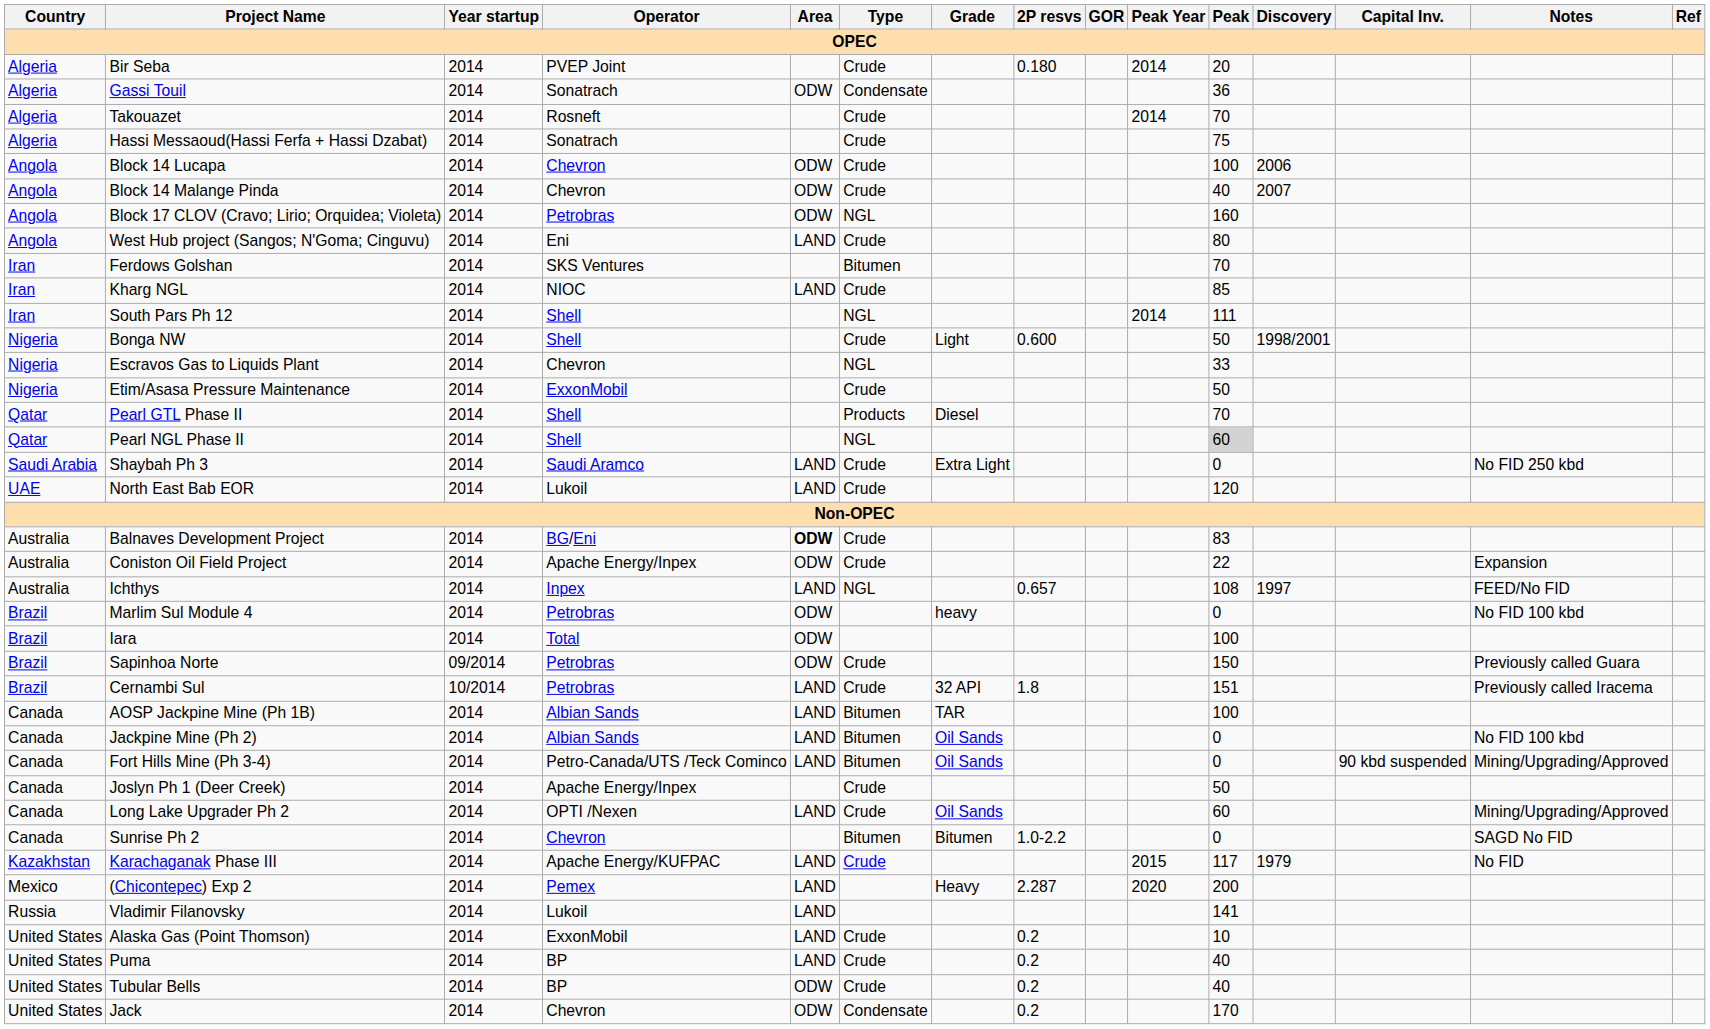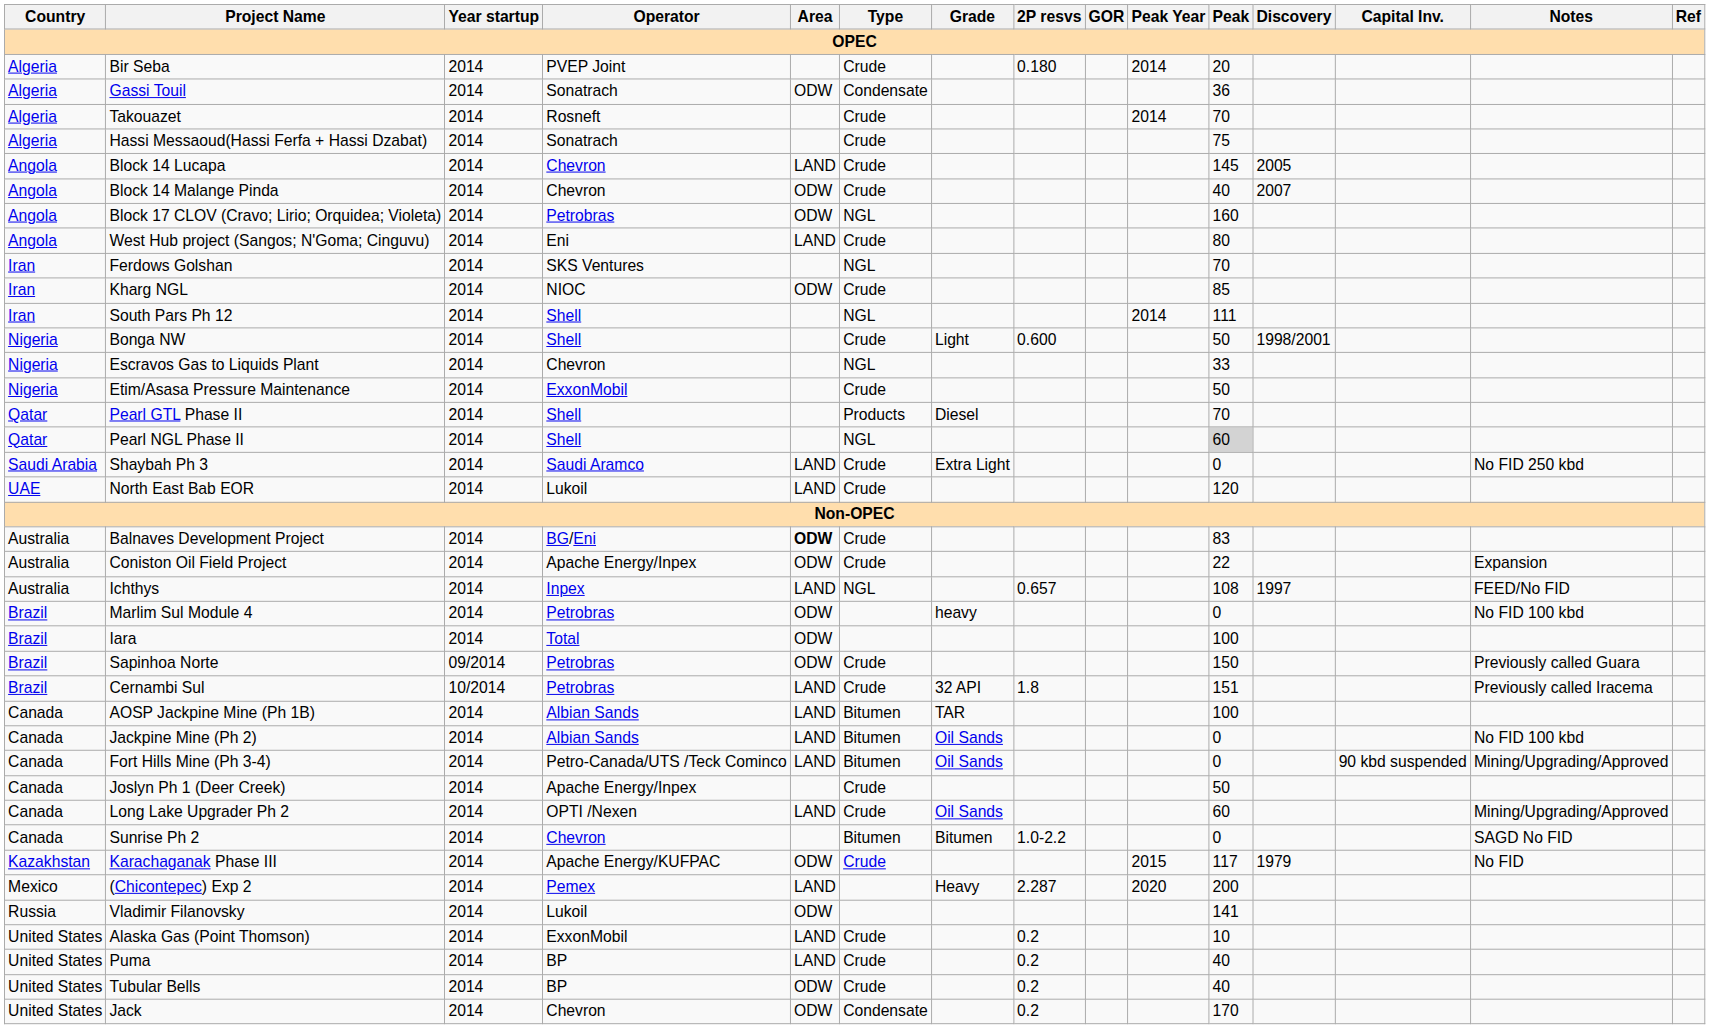Block 14 Lucapa | Area: ODW -> LAND
Block 14 Lucapa | Peak: 100 -> 145
Block 14 Lucapa | Discovery: 2006 -> 2005
Ferdows Golshan | Type: Bitumen -> NGL
Kharg NGL | Area: LAND -> ODW
Karachaganak Phase III | Area: LAND -> ODW
Vladimir Filanovsky | Area: LAND -> ODW
